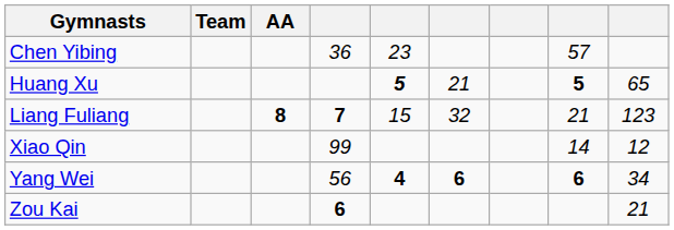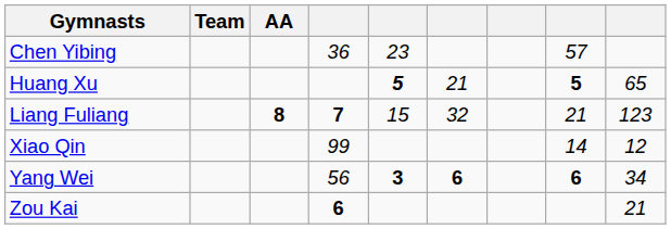Yang Wei | column 5: 4 -> 3
